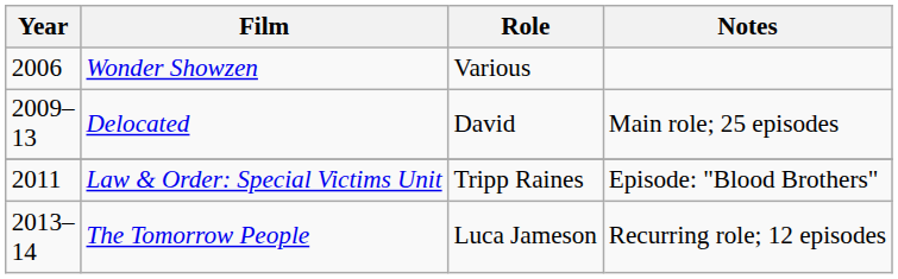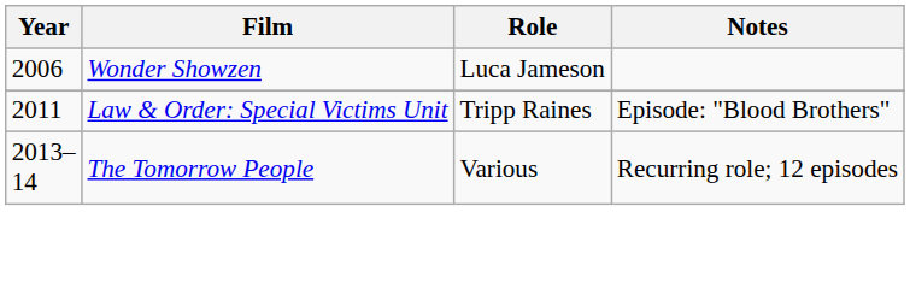Wonder Showzen | Role: Various -> Luca Jameson
- row: 2009– 13 | Delocated | David | Main role; 25 episodes
The Tomorrow People | Role: Luca Jameson -> Various
